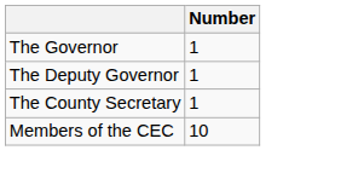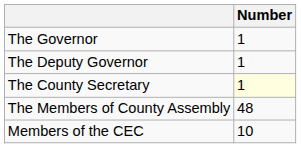The County Secretary | Number: no background -> lightyellow background
+ row: The Members of County Assembly | 48
